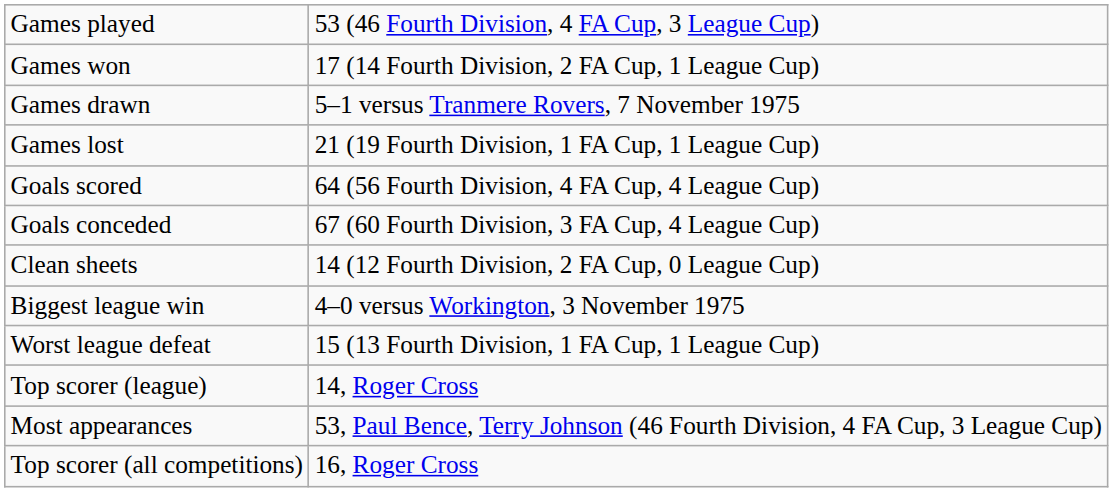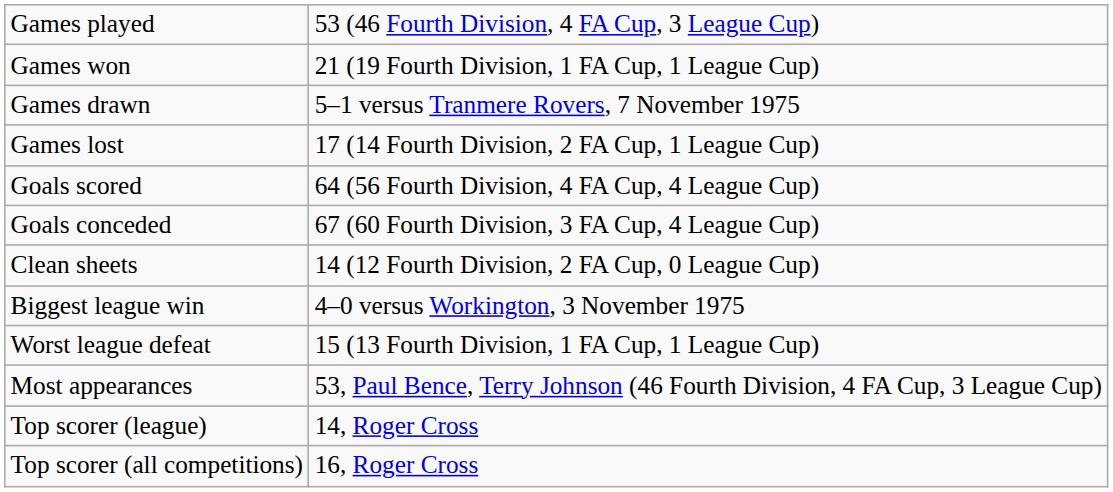Games won | column 2: 17 (14 Fourth Division, 2 FA Cup, 1 League Cup) -> 21 (19 Fourth Division, 1 FA Cup, 1 League Cup)
Games lost | column 2: 21 (19 Fourth Division, 1 FA Cup, 1 League Cup) -> 17 (14 Fourth Division, 2 FA Cup, 1 League Cup)
rows swapped: Most appearances <-> Top scorer (league)
